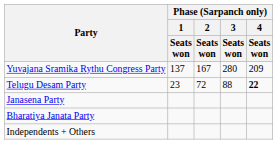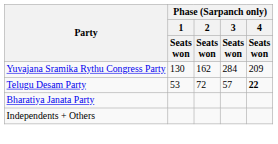Yuvajana Sramika Rythu Congress Party | Phase (Sarpanch only) / 1 / Seats won: 137 -> 130
Yuvajana Sramika Rythu Congress Party | Phase (Sarpanch only) / 2 / Seats won: 167 -> 162
Yuvajana Sramika Rythu Congress Party | Phase (Sarpanch only) / 3 / Seats won: 280 -> 284
Telugu Desam Party | Phase (Sarpanch only) / 1 / Seats won: 23 -> 53
Telugu Desam Party | Phase (Sarpanch only) / 3 / Seats won: 88 -> 57
- row: Janasena Party
